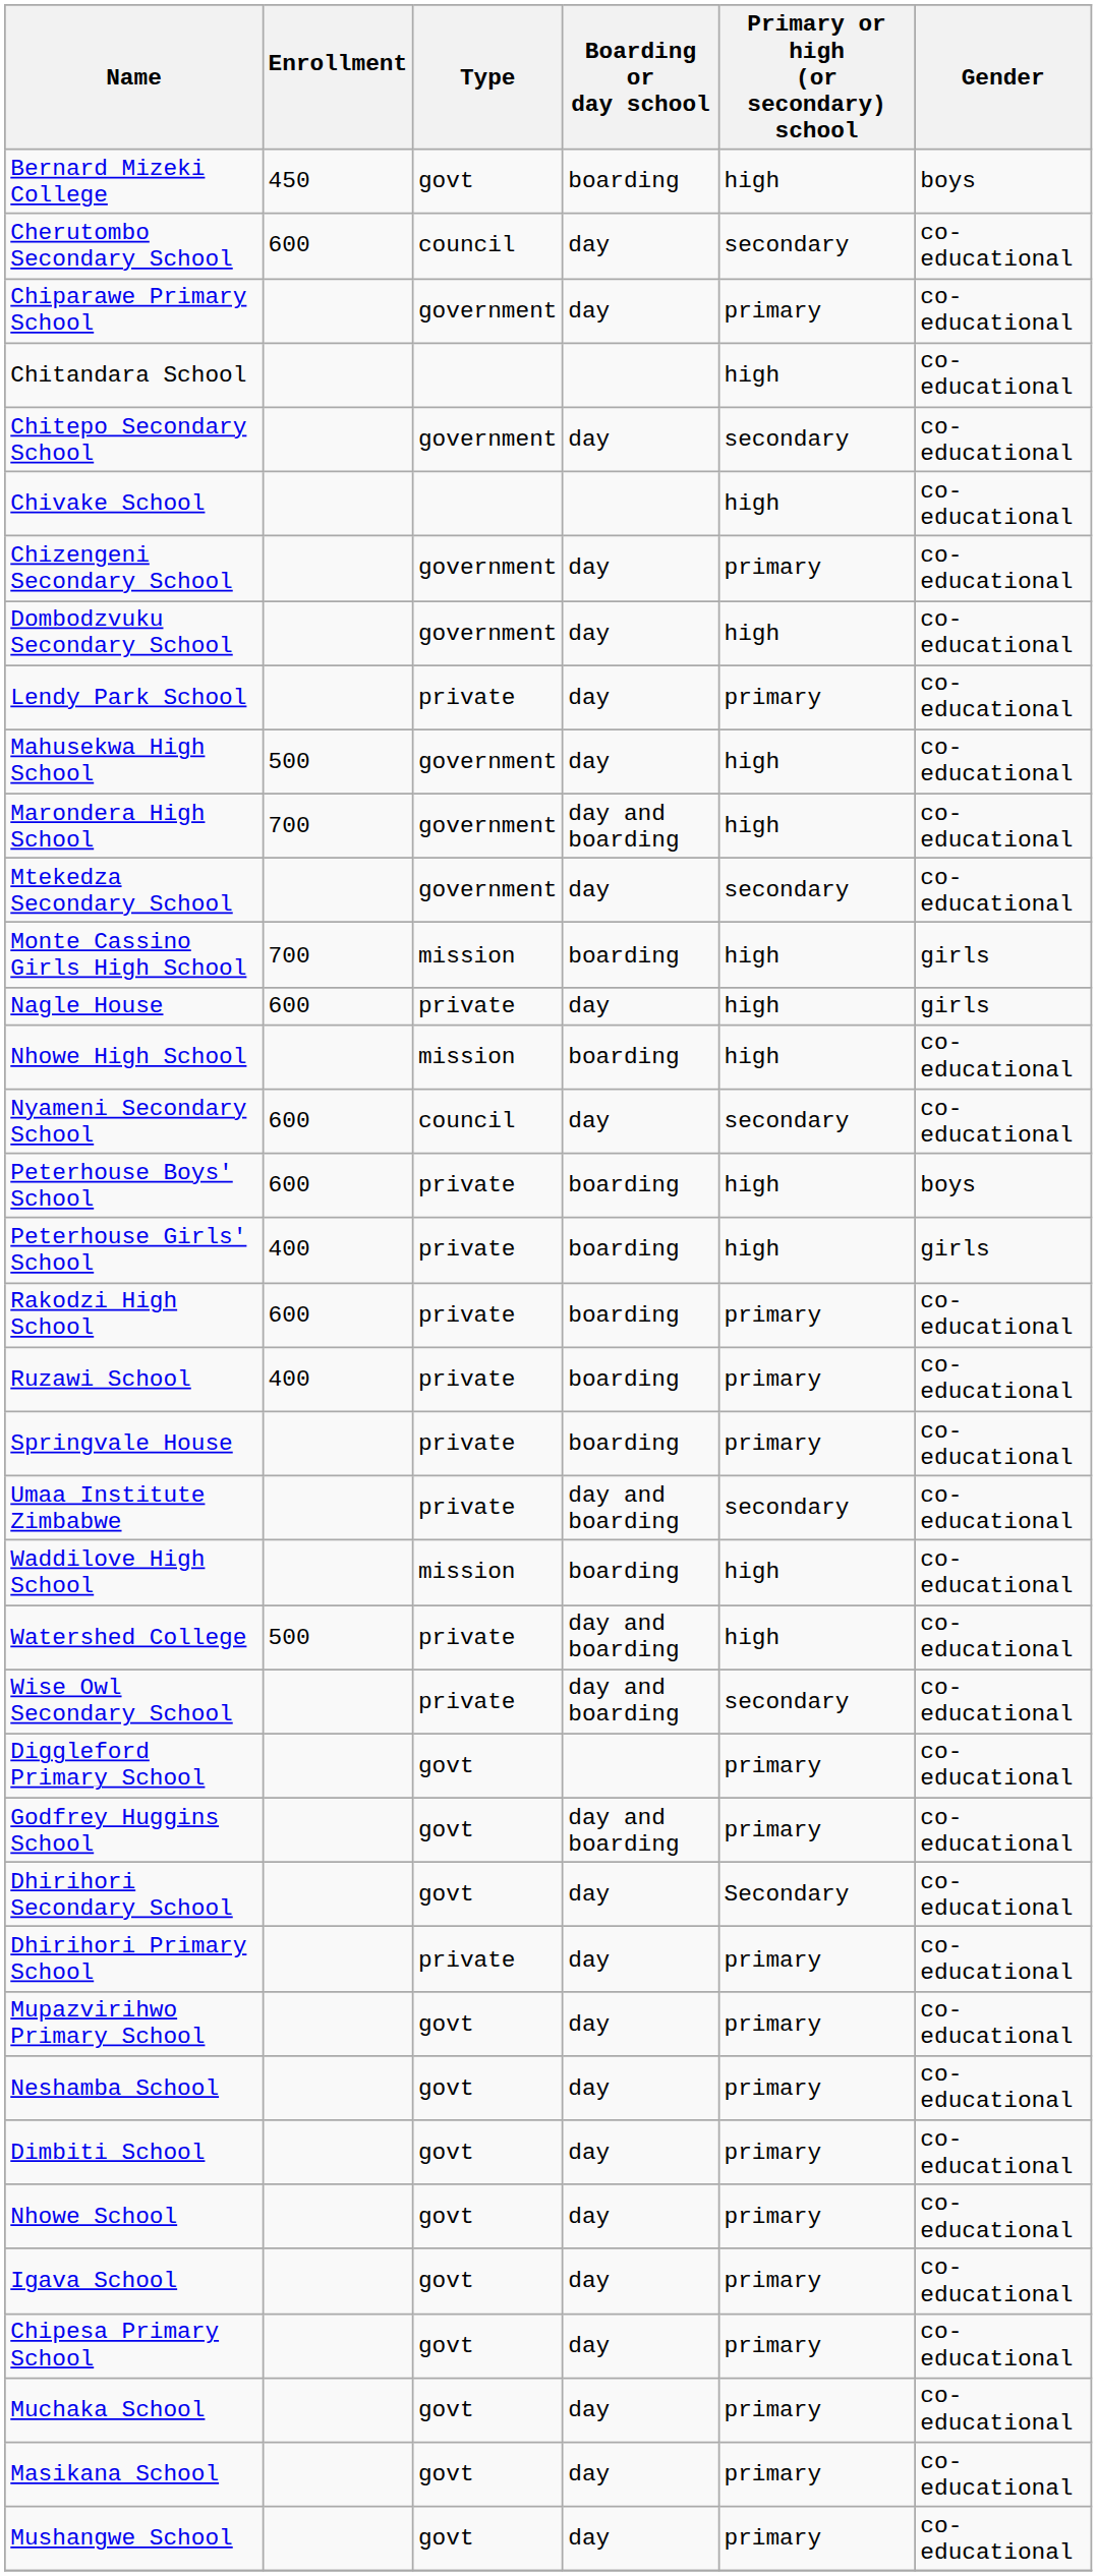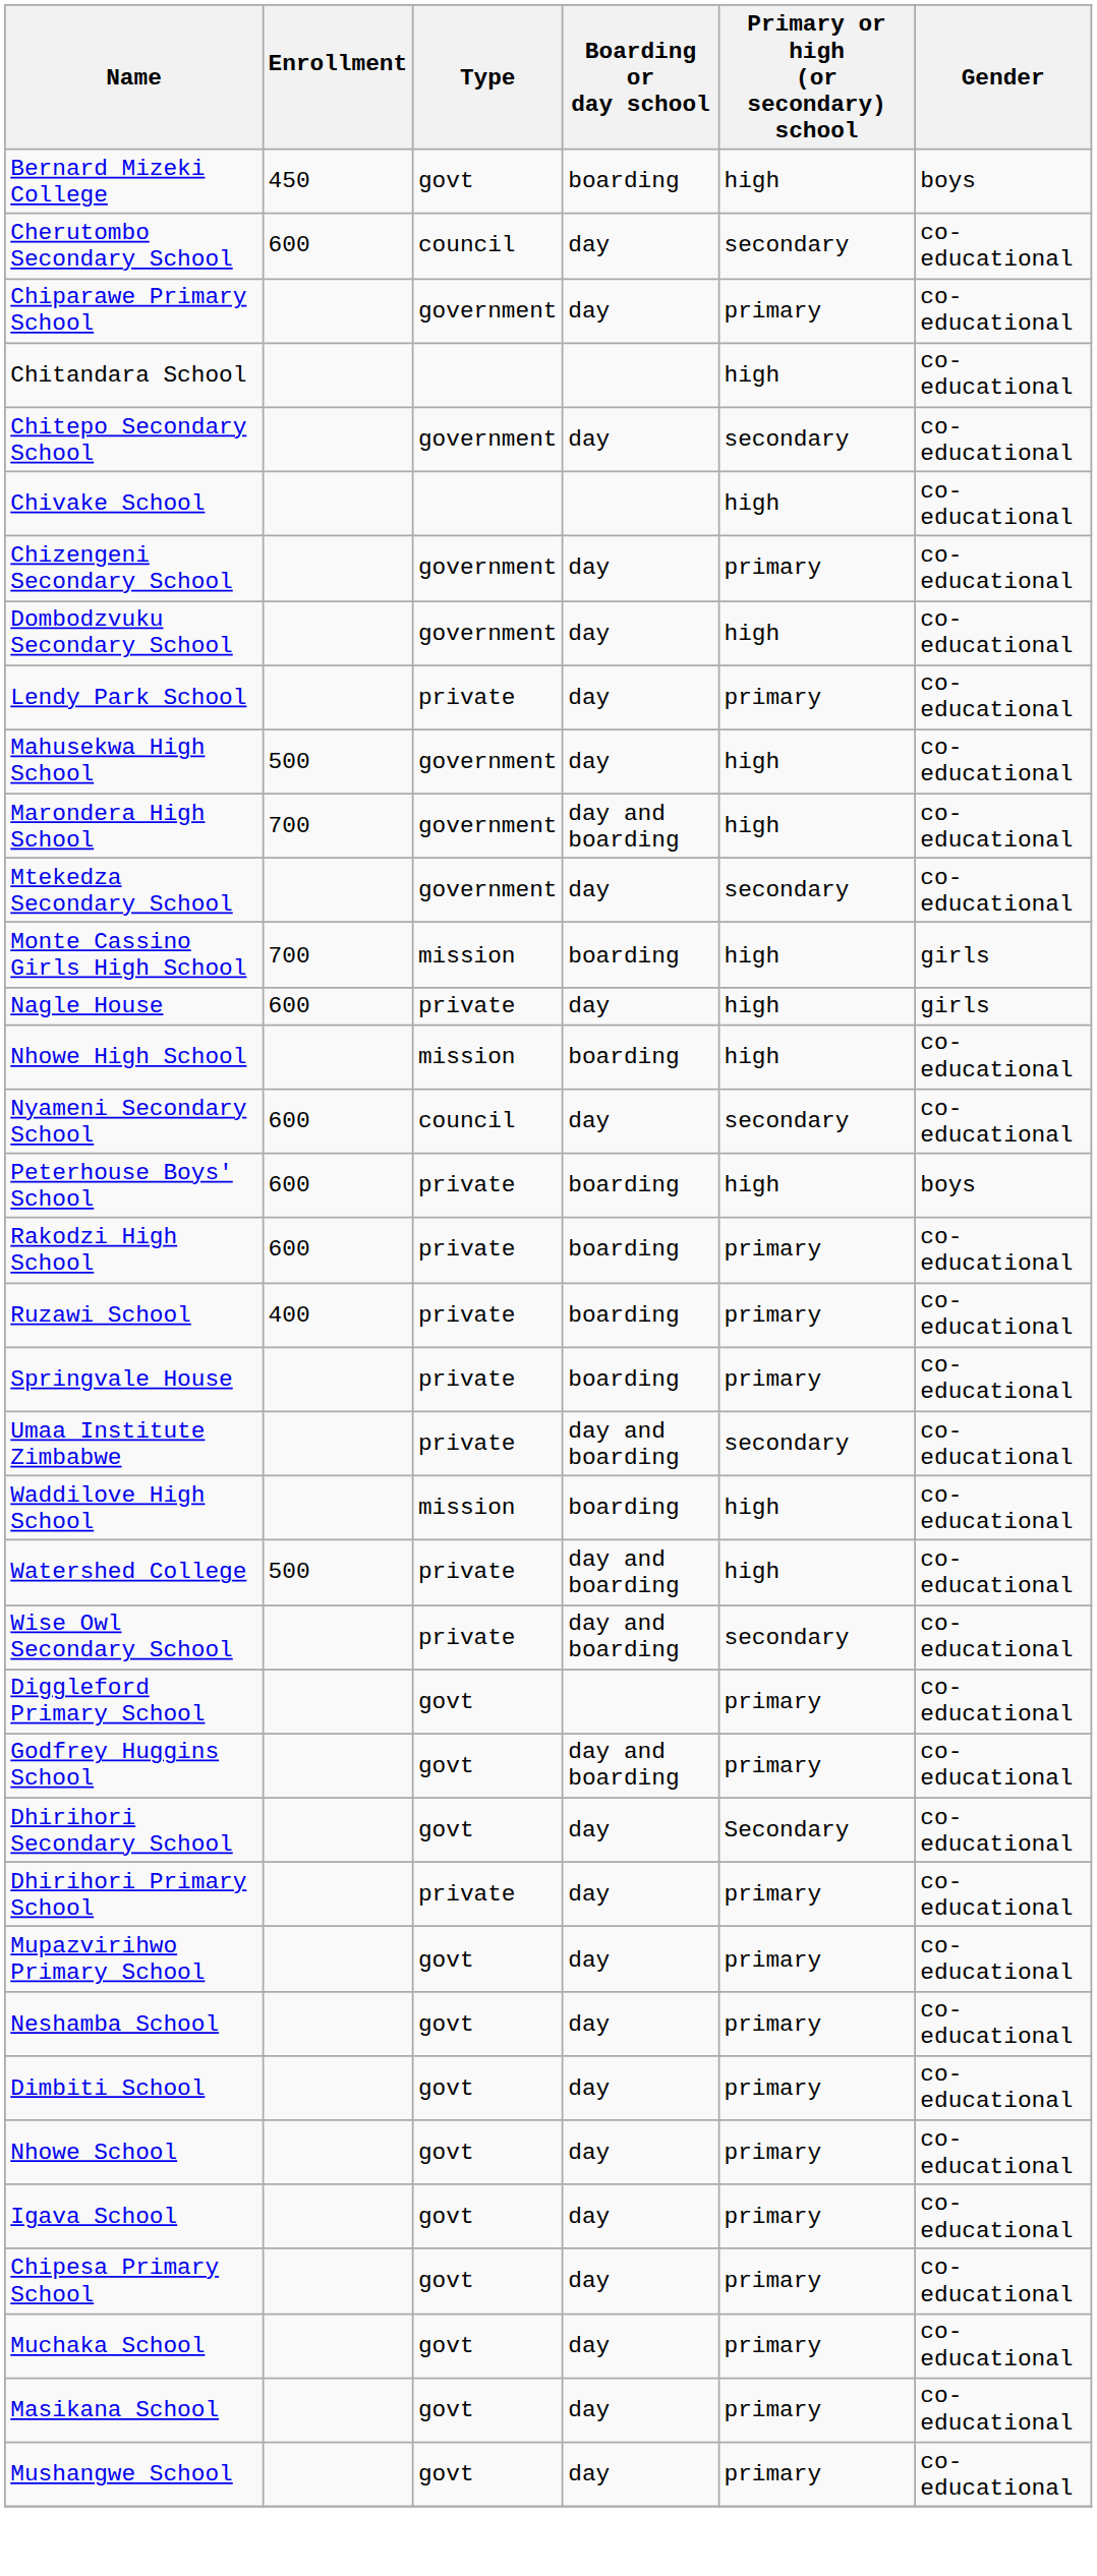- row: Peterhouse Girls' School | 400 | private | boarding | high | girls
